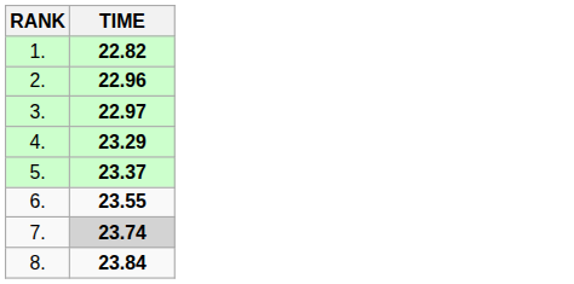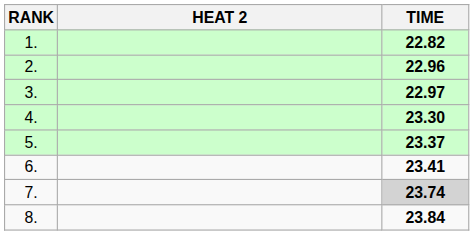+ column: HEAT 2
4. | TIME: 23.29 -> 23.30
6. | TIME: 23.55 -> 23.41
